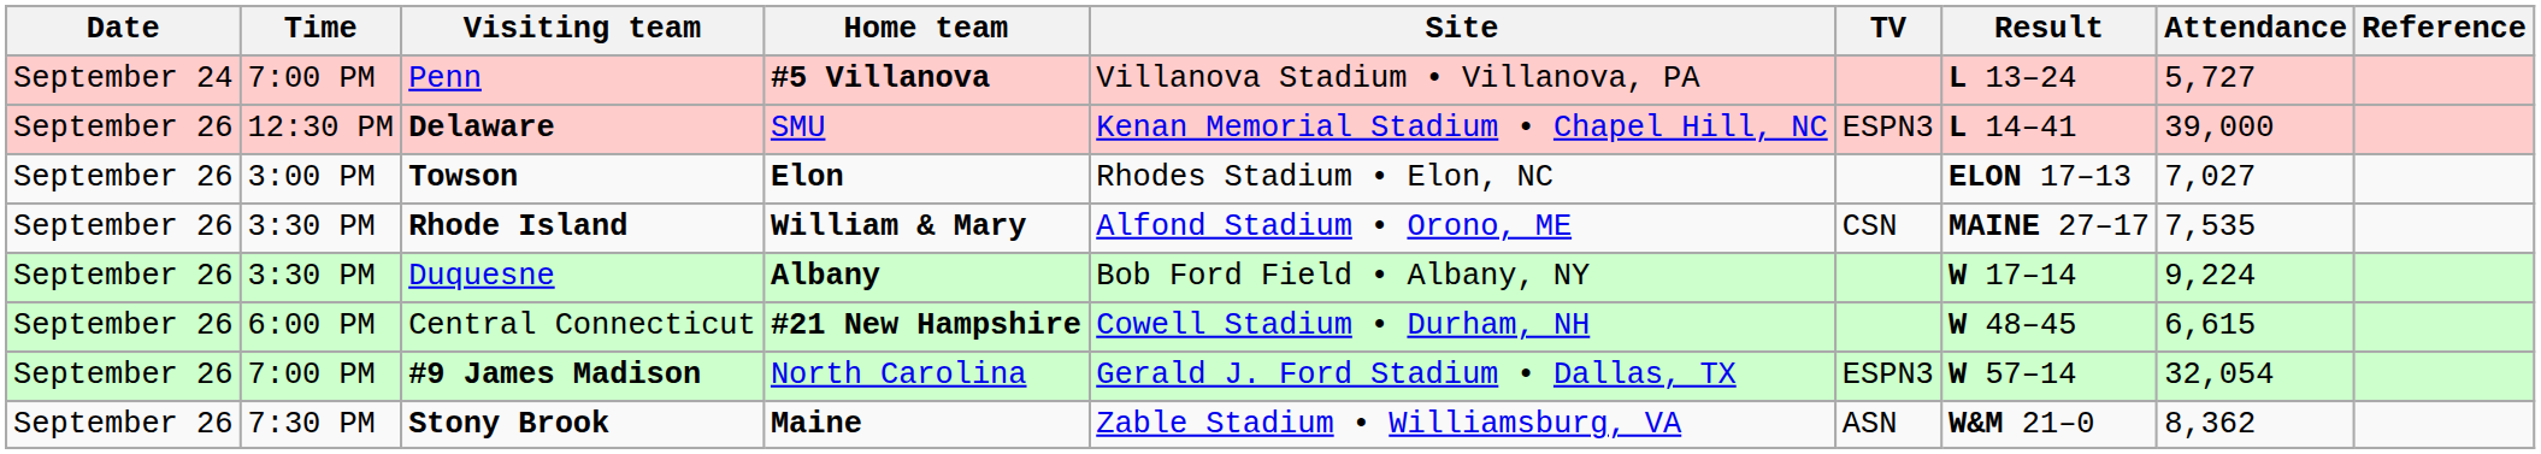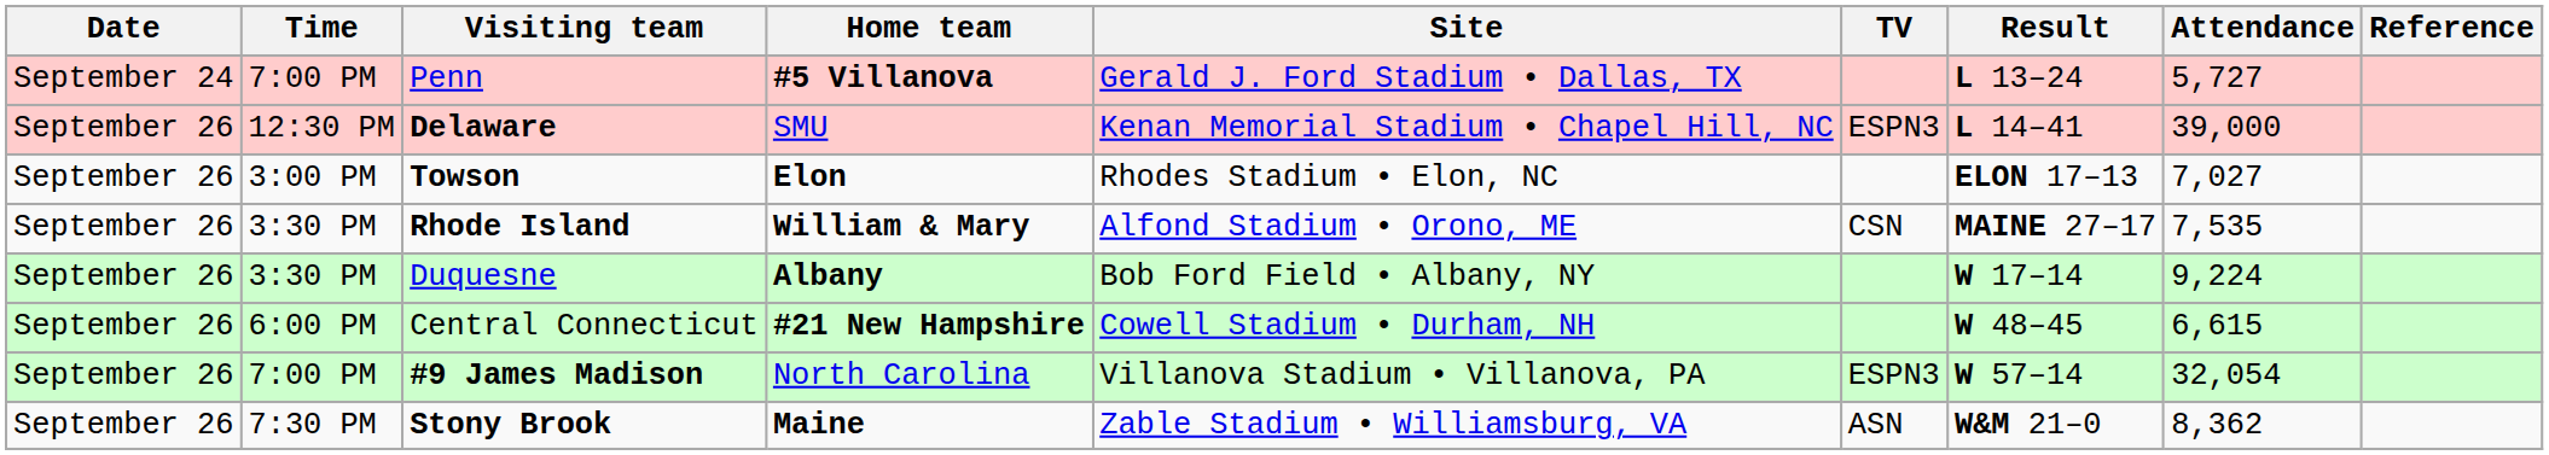Penn | Site: Villanova Stadium • Villanova, PA -> Gerald J. Ford Stadium • Dallas, TX
#9 James Madison | Site: Gerald J. Ford Stadium • Dallas, TX -> Villanova Stadium • Villanova, PA
